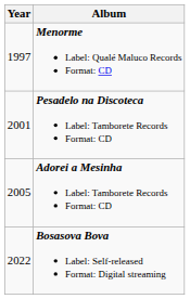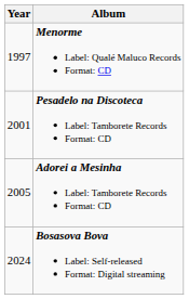Bosasova Bova Label: Self-released Format: Digital streaming | Year: 2022 -> 2024
